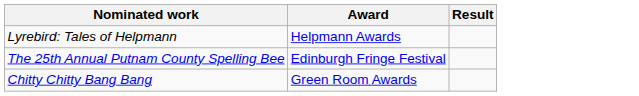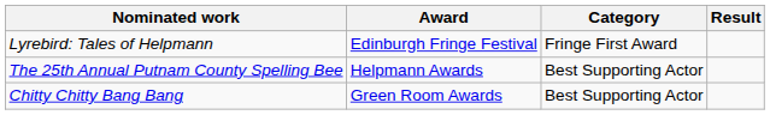+ column: Category | Fringe First Award | Best Supporting Actor | Best Supporting Actor
Lyrebird: Tales of Helpmann | Award: Helpmann Awards -> Edinburgh Fringe Festival
The 25th Annual Putnam County Spelling Bee | Award: Edinburgh Fringe Festival -> Helpmann Awards
